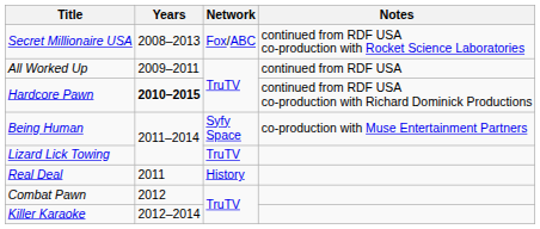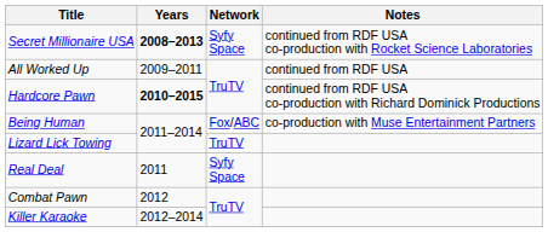Secret Millionaire USA | Years: normal -> bold
Secret Millionaire USA | Network: Fox/ABC -> Syfy Space
Being Human | Network: Syfy Space -> Fox/ABC
Real Deal | Network: History -> Syfy Space
